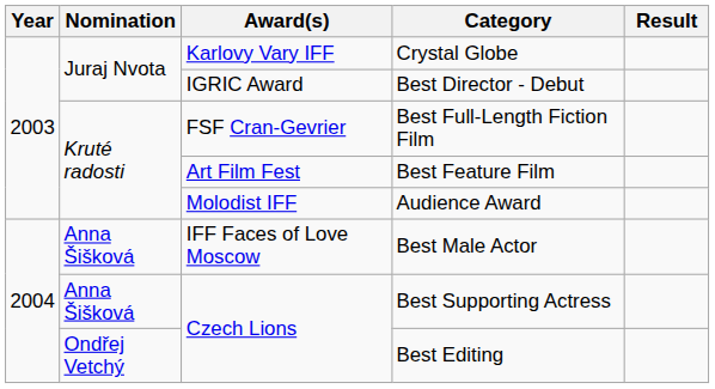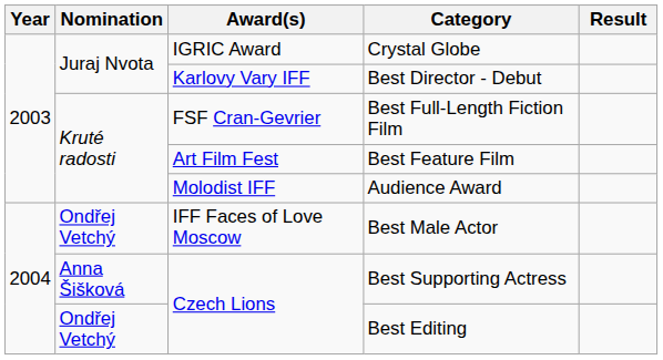Crystal Globe | Award(s): Karlovy Vary IFF -> IGRIC Award
Best Director - Debut | Award(s): IGRIC Award -> Karlovy Vary IFF
Best Male Actor | Nomination: Anna Šišková -> Ondřej Vetchý
